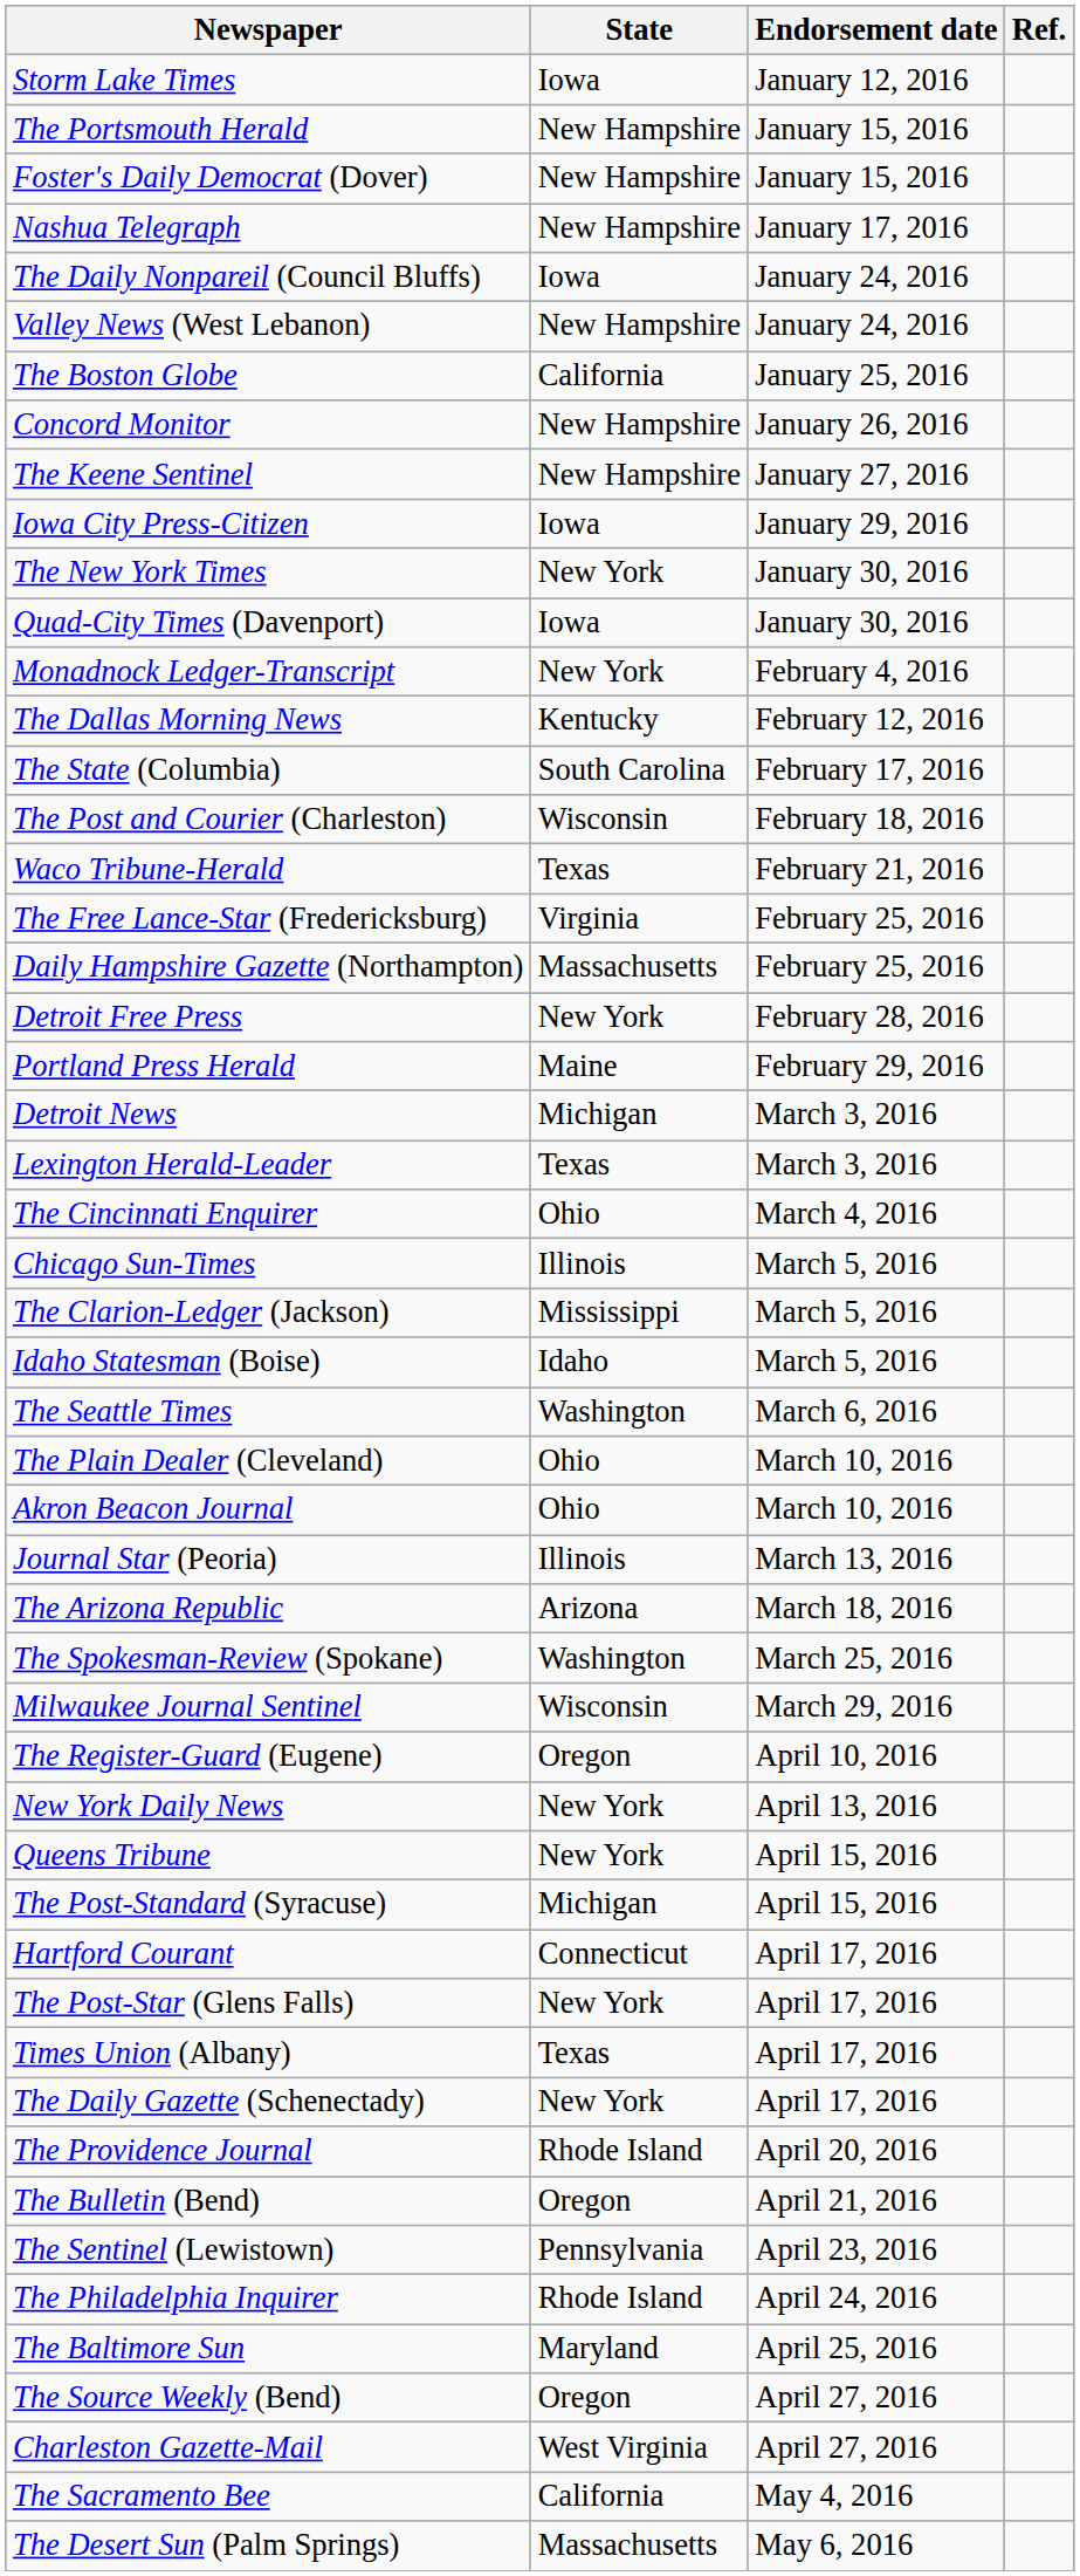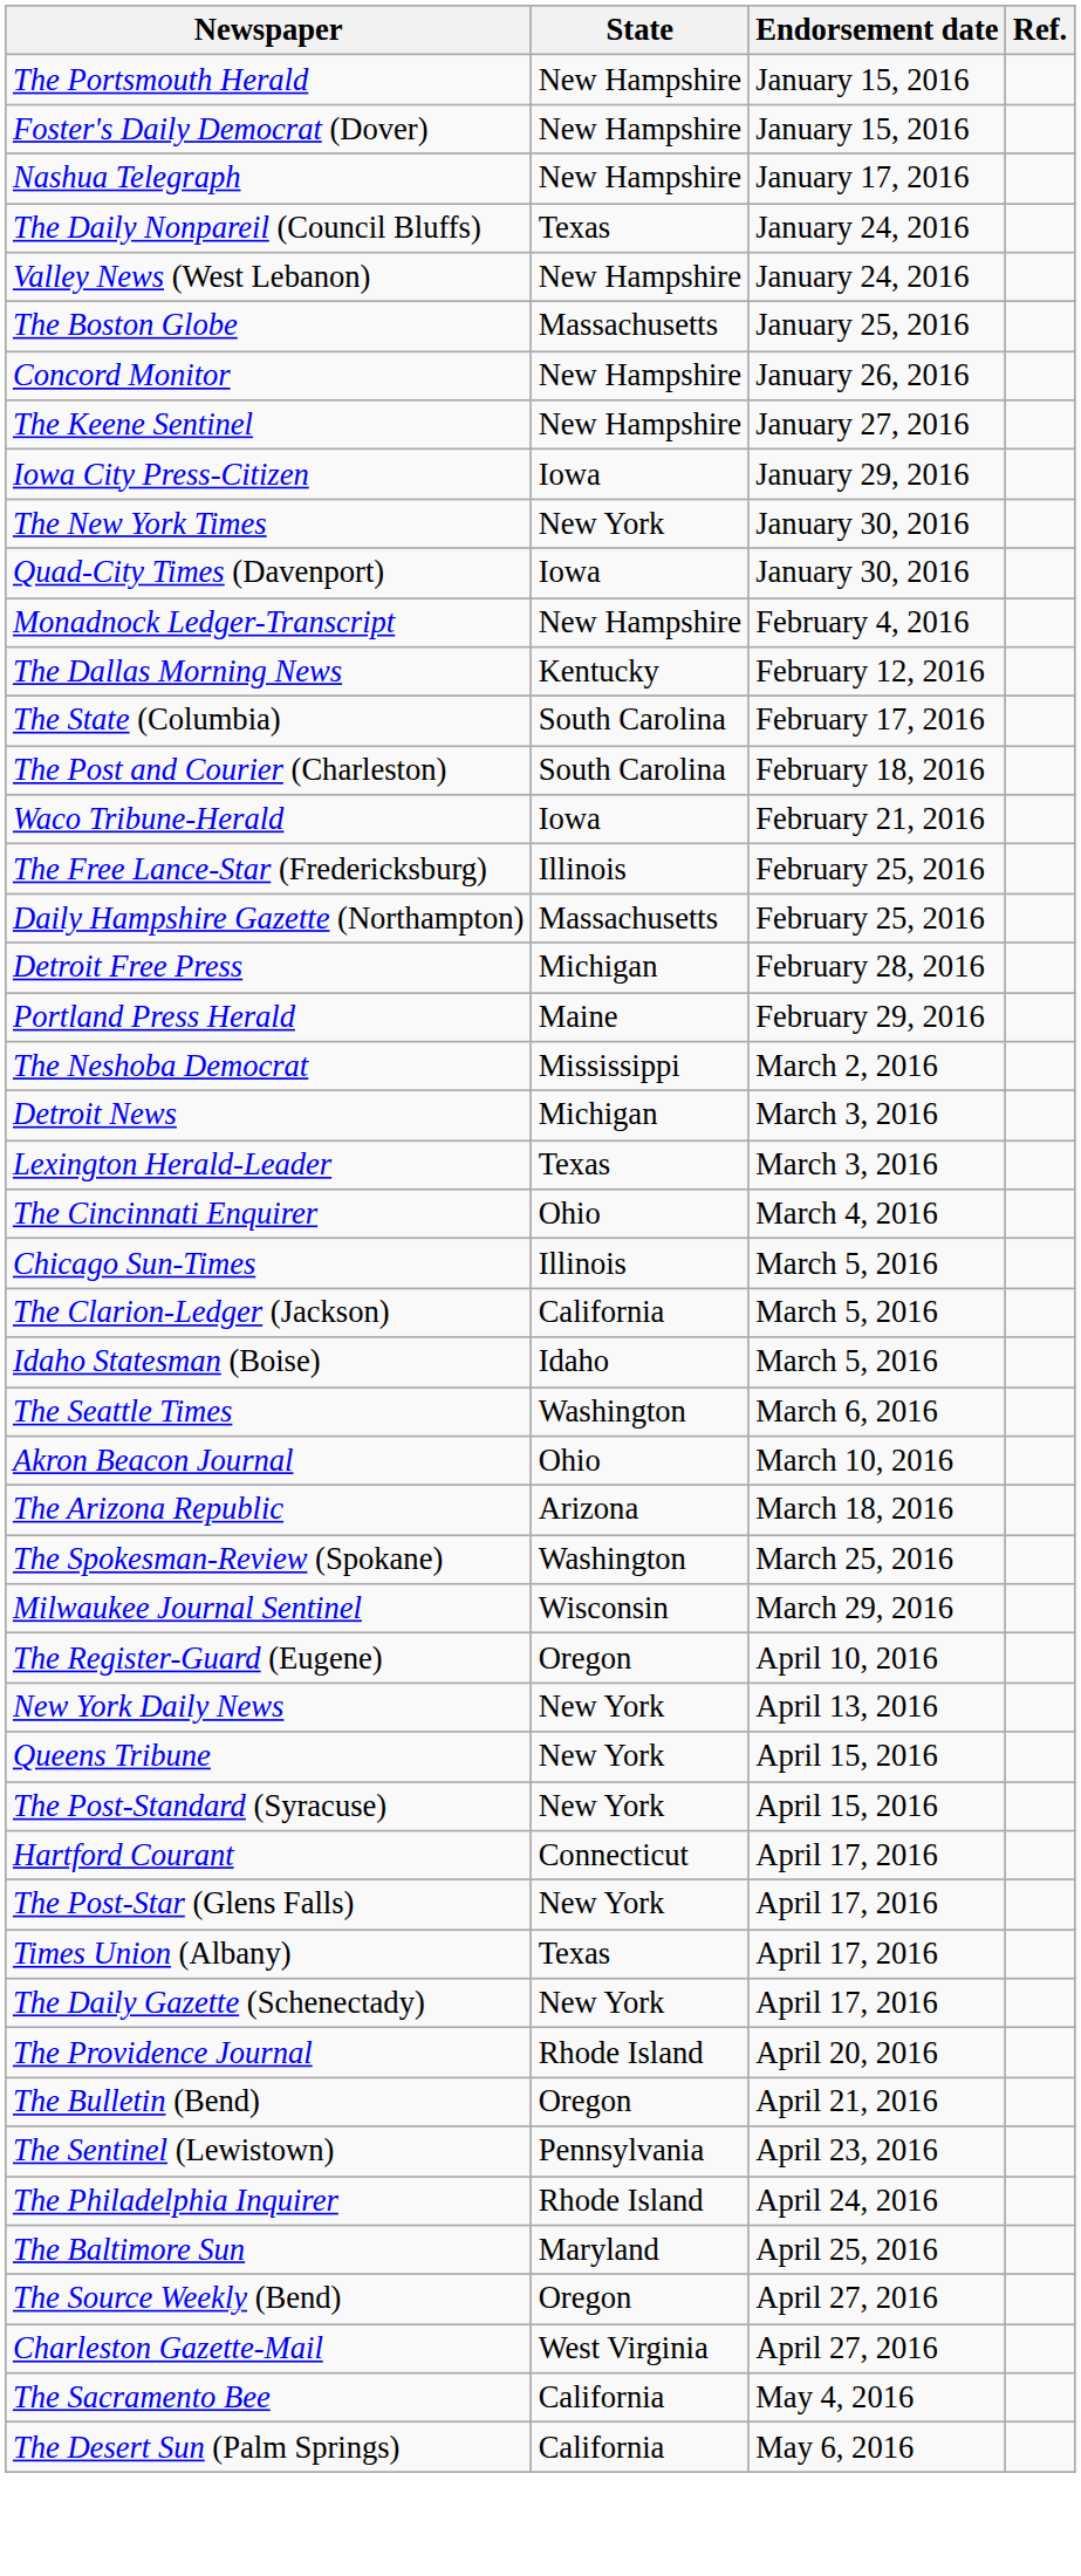- row: Storm Lake Times | Iowa | January 12, 2016
The Daily Nonpareil (Council Bluffs) | State: Iowa -> Texas
The Boston Globe | State: California -> Massachusetts
Monadnock Ledger-Transcript | State: New York -> New Hampshire
The Post and Courier (Charleston) | State: Wisconsin -> South Carolina
Waco Tribune-Herald | State: Texas -> Iowa
The Free Lance-Star (Fredericksburg) | State: Virginia -> Illinois
Detroit Free Press | State: New York -> Michigan
+ row: The Neshoba Democrat | Mississippi | March 2, 2016
The Clarion-Ledger (Jackson) | State: Mississippi -> California
- row: The Plain Dealer (Cleveland) | Ohio | March 10, 2016
- row: Journal Star (Peoria) | Illinois | March 13, 2016
The Post-Standard (Syracuse) | State: Michigan -> New York
The Desert Sun (Palm Springs) | State: Massachusetts -> California
